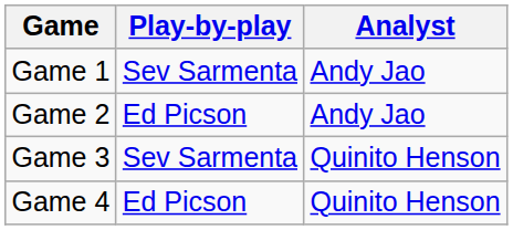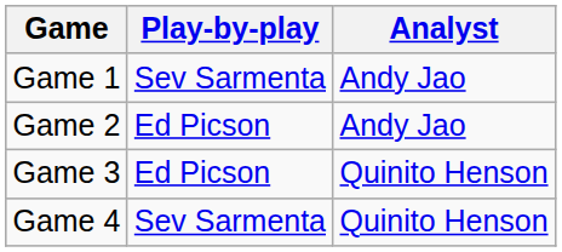Game 3 | Play-by-play: Sev Sarmenta -> Ed Picson
Game 4 | Play-by-play: Ed Picson -> Sev Sarmenta
